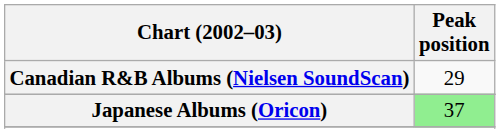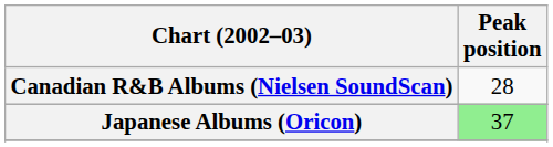Canadian R&B Albums (Nielsen SoundScan) | Peak position: 29 -> 28
